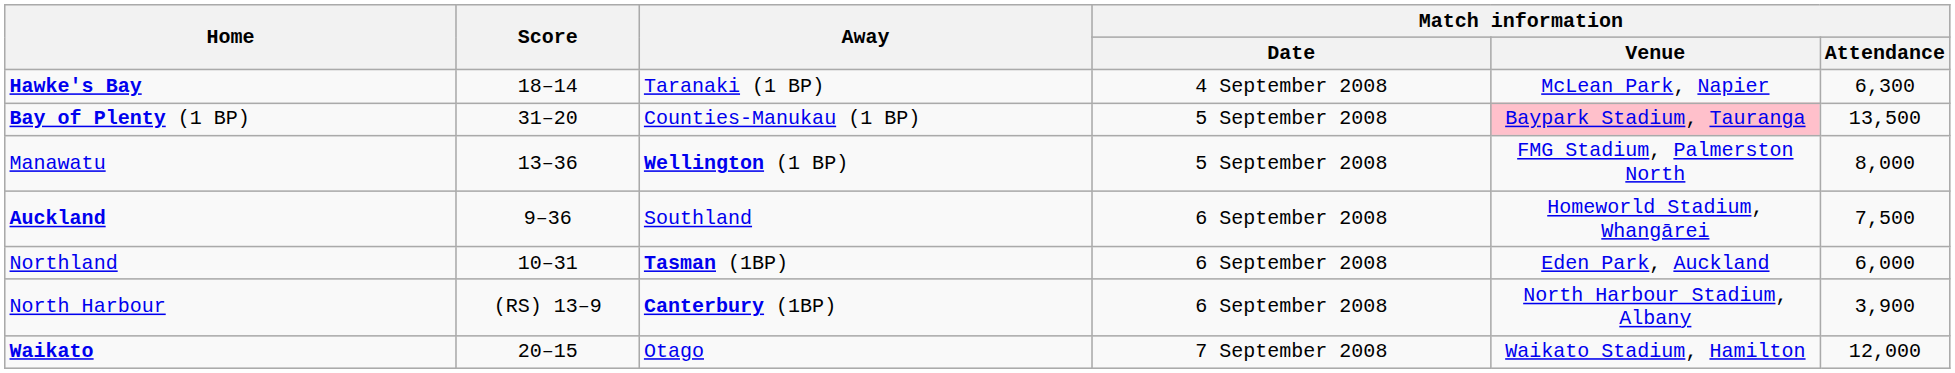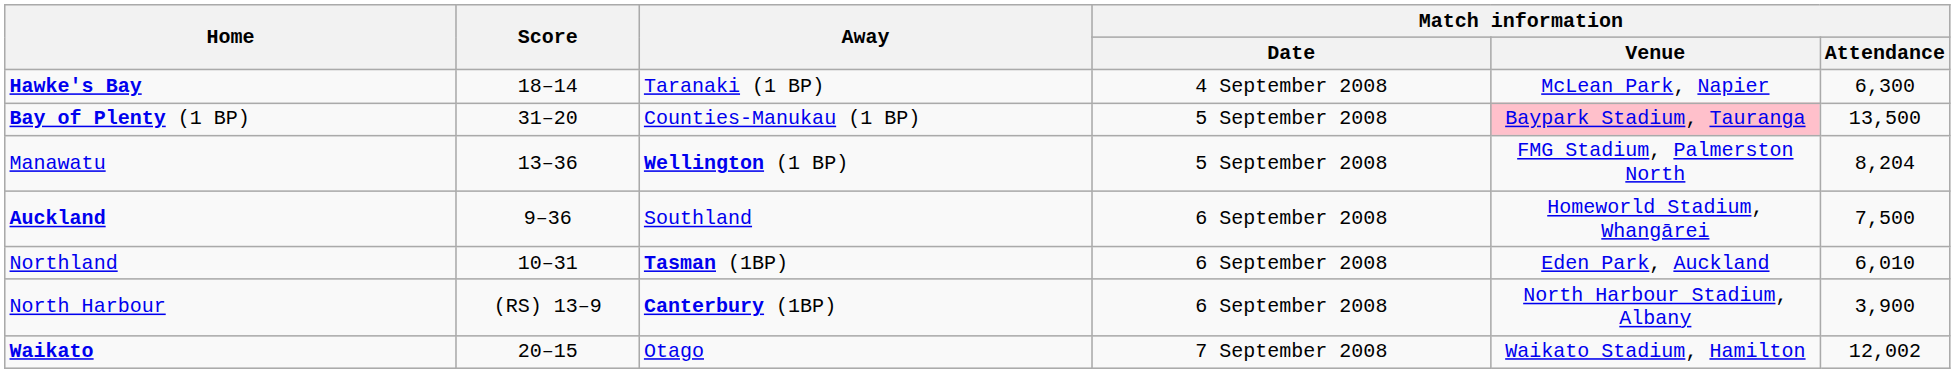Manawatu | Match information / Attendance: 8,000 -> 8,204
Northland | Match information / Attendance: 6,000 -> 6,010
Waikato | Match information / Attendance: 12,000 -> 12,002
